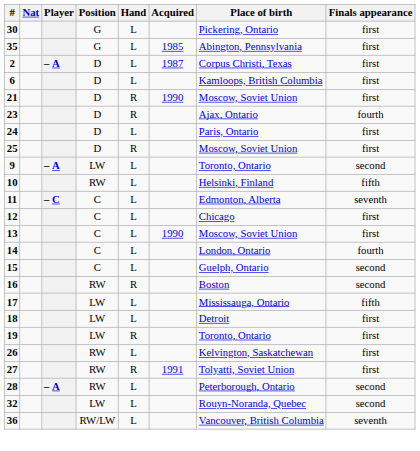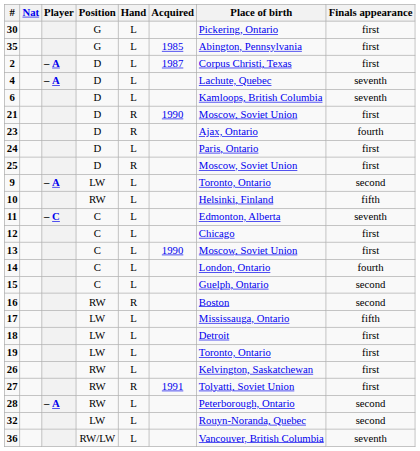+ row: 4 | – A | D | L | Lachute, Quebec | seventh
6 | Finals appearance: first -> seventh
19 | Hand: R -> L
